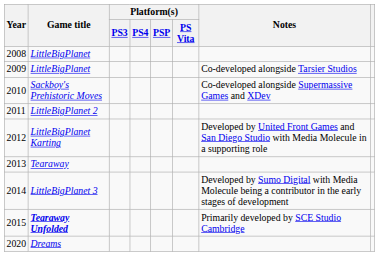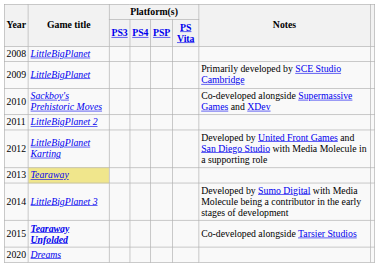2009 | Notes: Co-developed alongside Tarsier Studios -> Primarily developed by SCE Studio Cambridge
2013 | Game title: no background -> khaki background
2015 | Notes: Primarily developed by SCE Studio Cambridge -> Co-developed alongside Tarsier Studios
